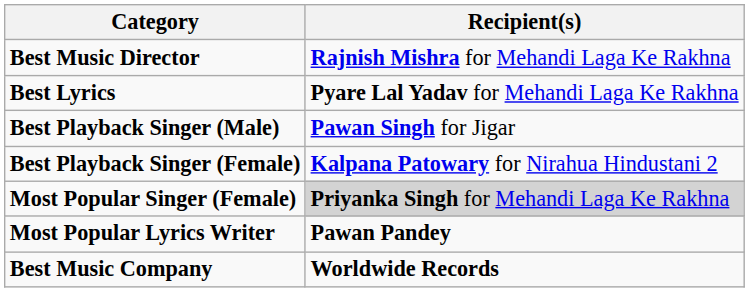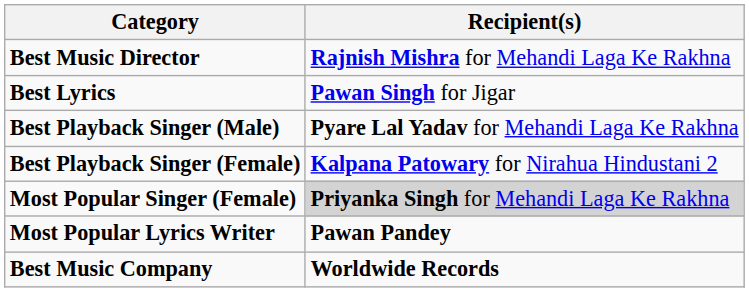Best Lyrics | Recipient(s): Pyare Lal Yadav for Mehandi Laga Ke Rakhna -> Pawan Singh for Jigar
Best Playback Singer (Male) | Recipient(s): Pawan Singh for Jigar -> Pyare Lal Yadav for Mehandi Laga Ke Rakhna
